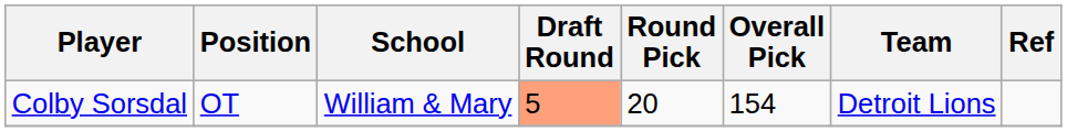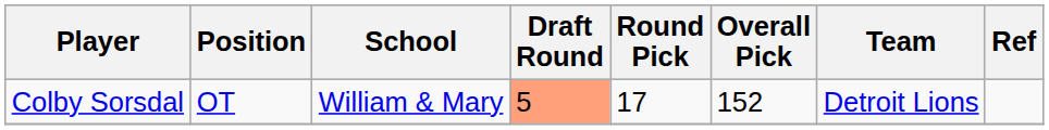Colby Sorsdal | Round Pick: 20 -> 17
Colby Sorsdal | Overall Pick: 154 -> 152
